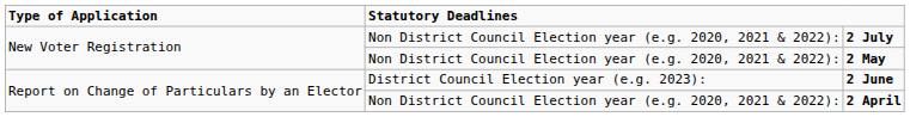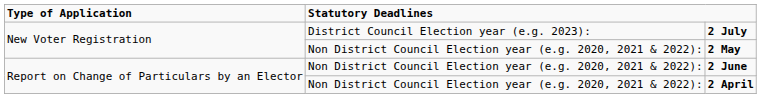2 July | column 2: Non District Council Election year (e.g. 2020, 2021 & 2022): -> District Council Election year (e.g. 2023):
2 June | column 2: District Council Election year (e.g. 2023): -> Non District Council Election year (e.g. 2020, 2021 & 2022):
